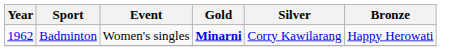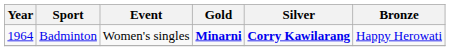Badminton | Year: 1962 -> 1964
Badminton | Silver: normal -> bold
